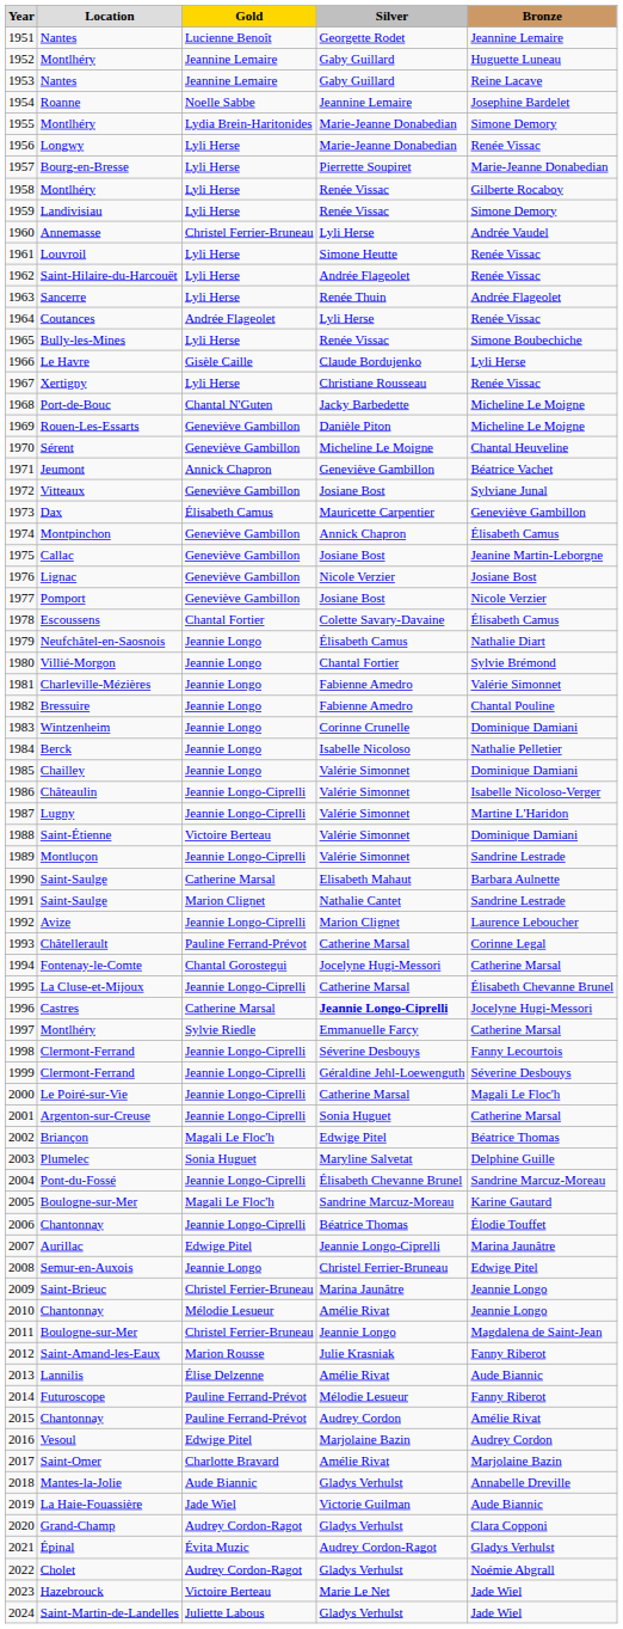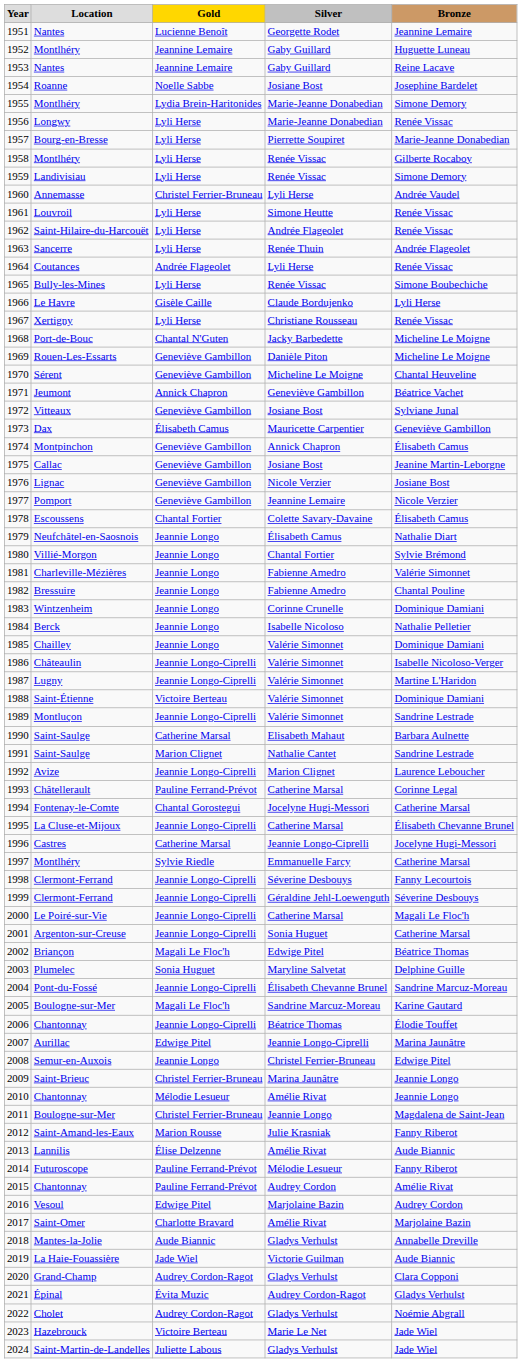1954 | column 4: Jeannine Lemaire -> Josiane Bost
1977 | column 4: Josiane Bost -> Jeannine Lemaire
1996 | column 4: bold -> normal
